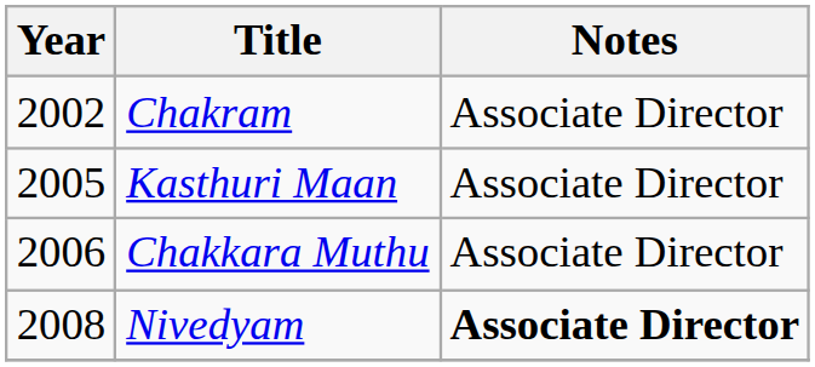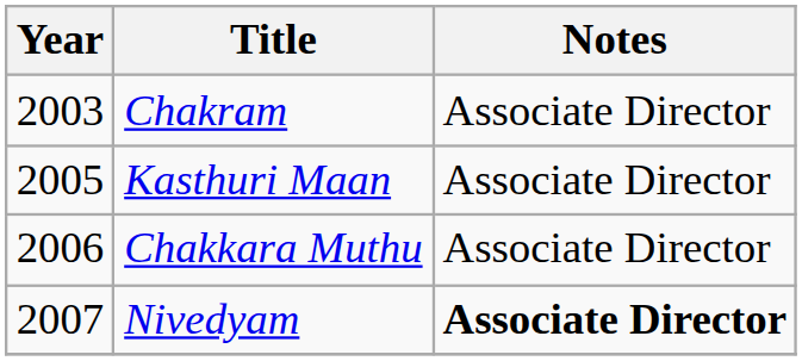Chakram | Year: 2002 -> 2003
Nivedyam | Year: 2008 -> 2007
